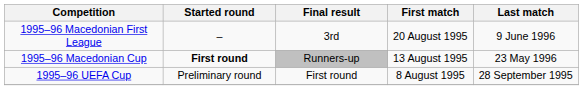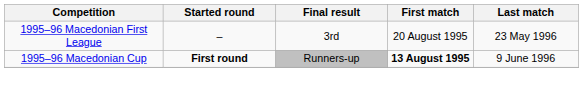1995–96 Macedonian First League | Last match: 9 June 1996 -> 23 May 1996
1995–96 Macedonian Cup | First match: normal -> bold
1995–96 Macedonian Cup | Last match: 23 May 1996 -> 9 June 1996
- row: 1995–96 UEFA Cup | Preliminary round | First round | 8 August 1995 | 28 September 1995
